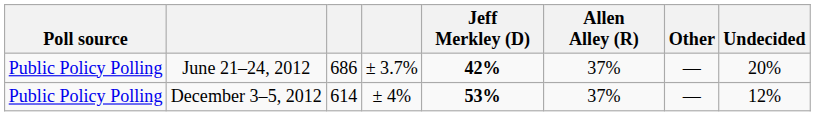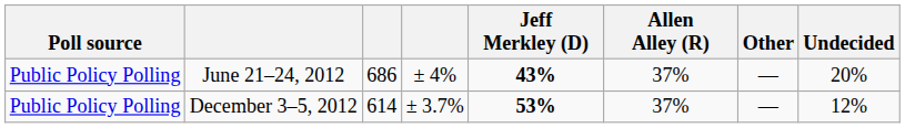June 21–24, 2012 | column 4: ± 3.7% -> ± 4%
June 21–24, 2012 | Jeff Merkley (D): 42% -> 43%
December 3–5, 2012 | column 4: ± 4% -> ± 3.7%
